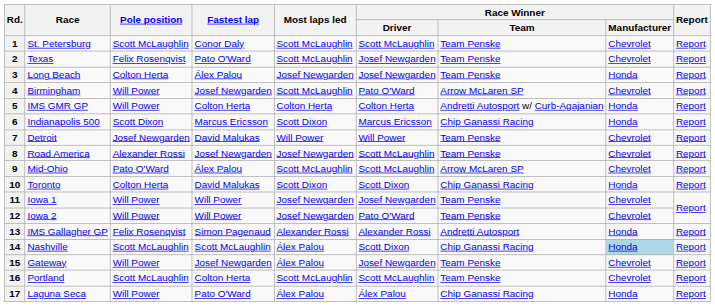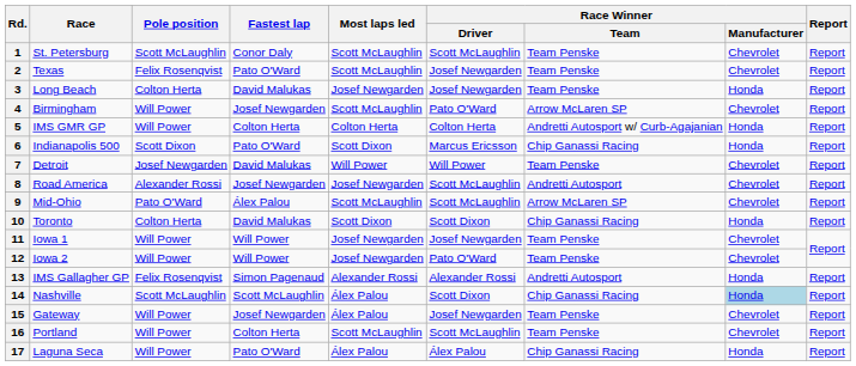3 | Fastest lap: Álex Palou -> David Malukas
6 | Fastest lap: Marcus Ericsson -> Pato O'Ward
8 | Race Winner / Team: Team Penske -> Andretti Autosport
16 | Pole position: Scott McLaughlin -> Will Power
